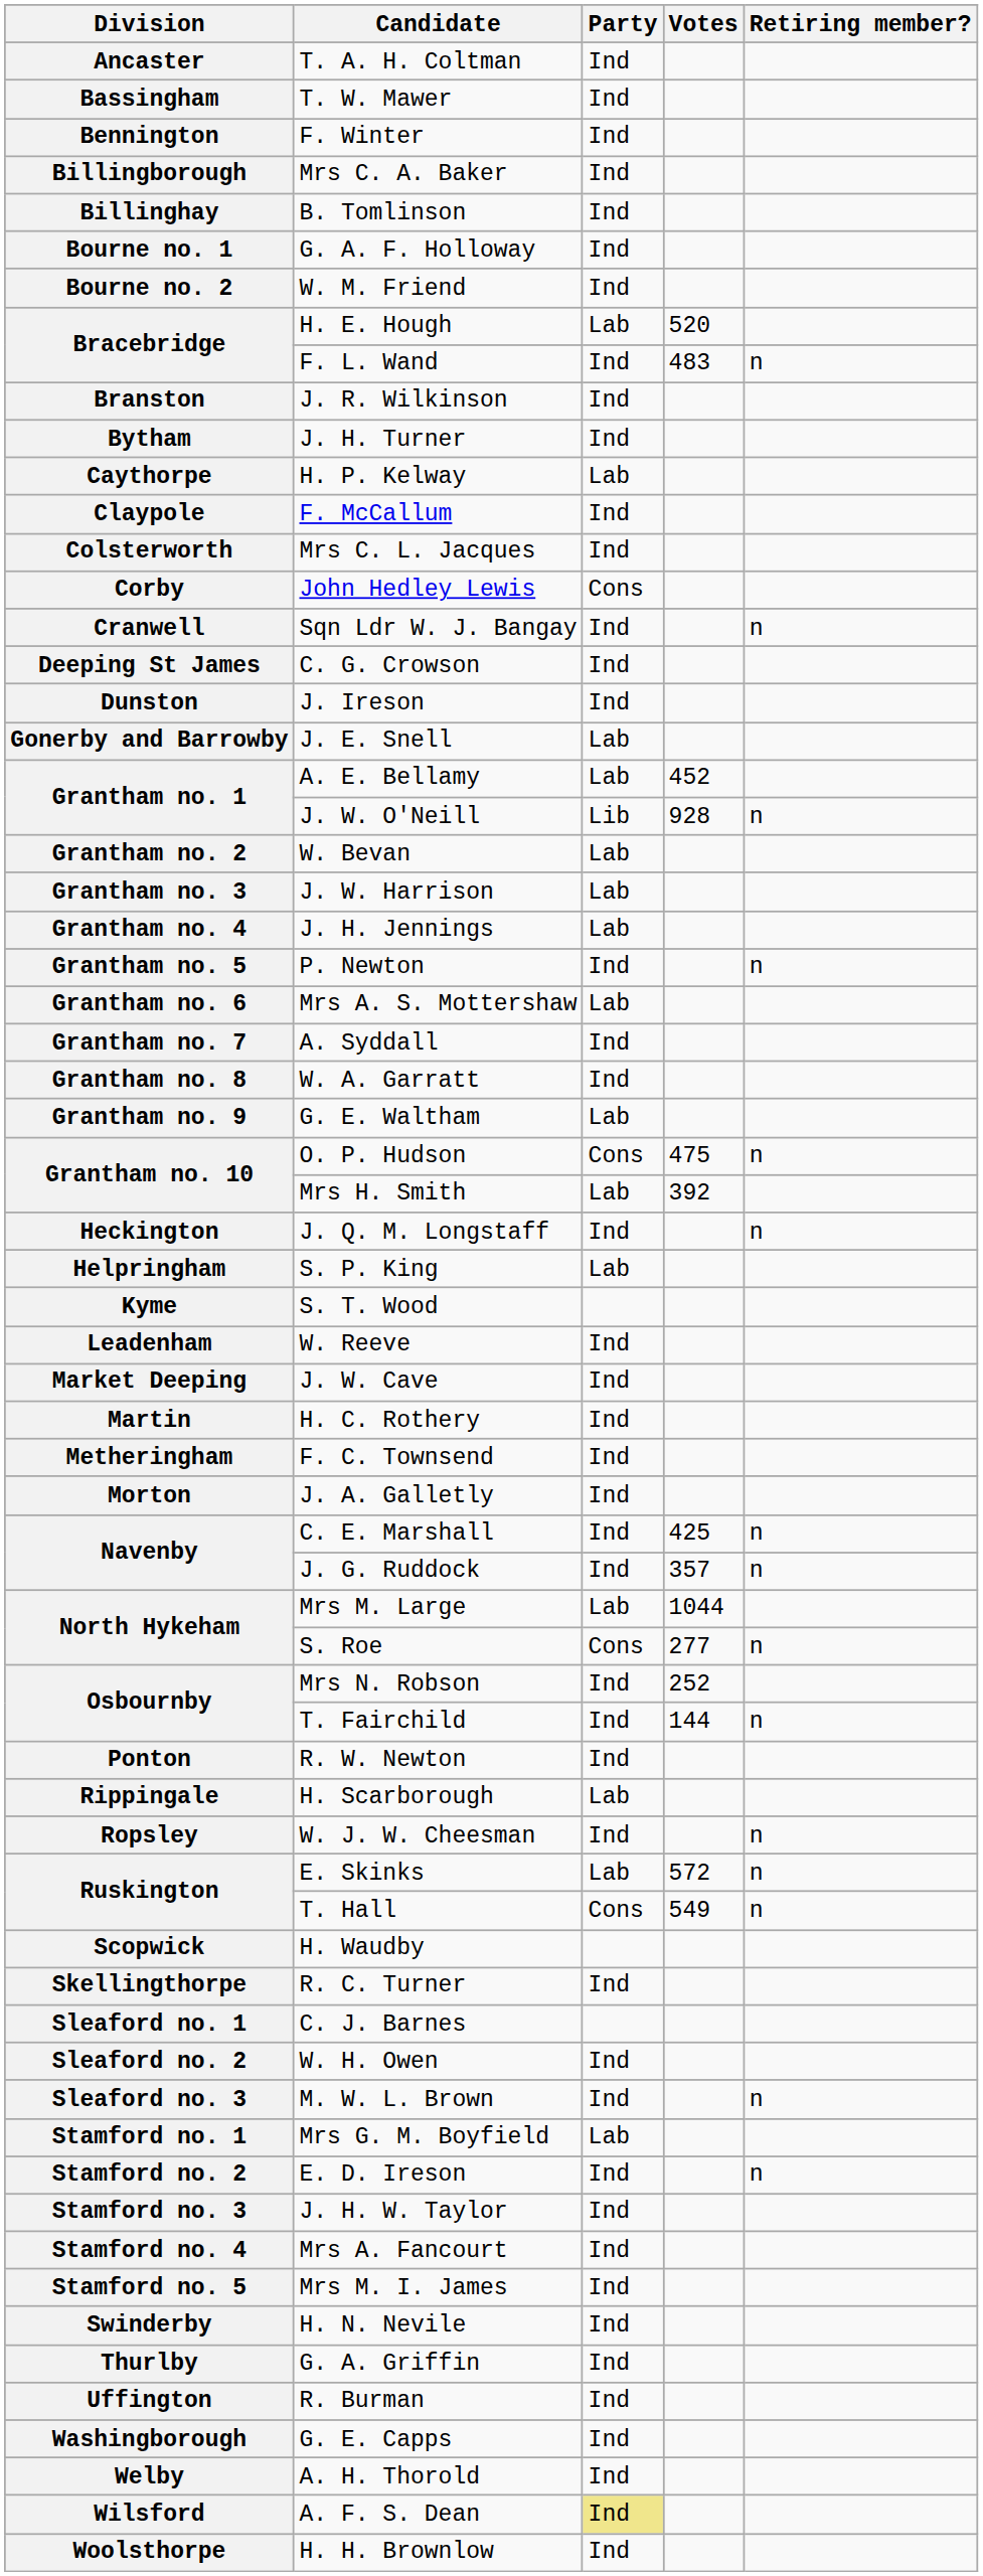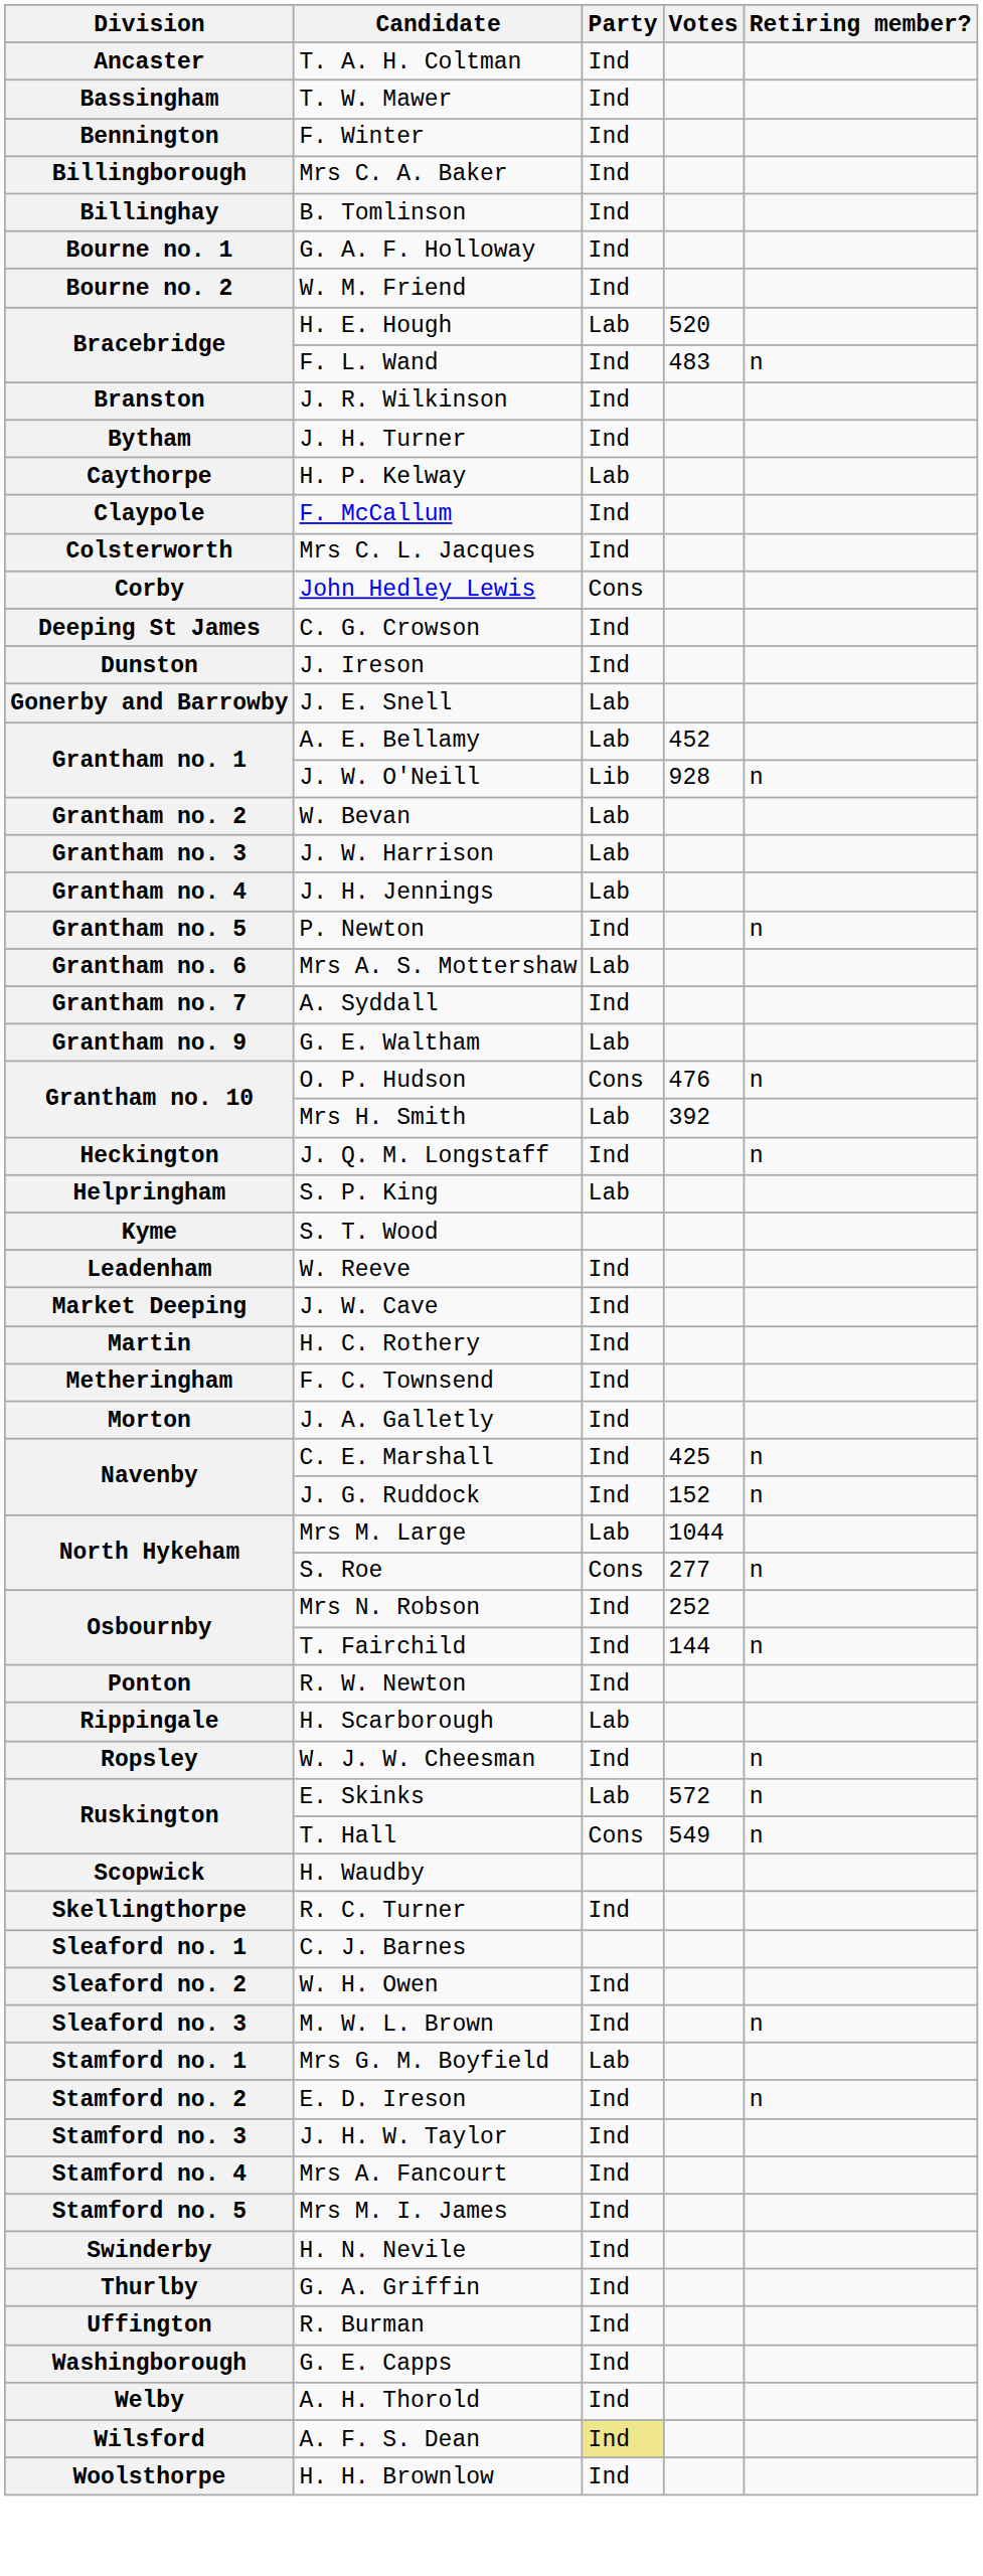- row: Cranwell | Sqn Ldr W. J. Bangay | Ind | n
- row: Grantham no. 8 | W. A. Garratt | Ind
O. P. Hudson | Votes: 475 -> 476
J. G. Ruddock | Votes: 357 -> 152
